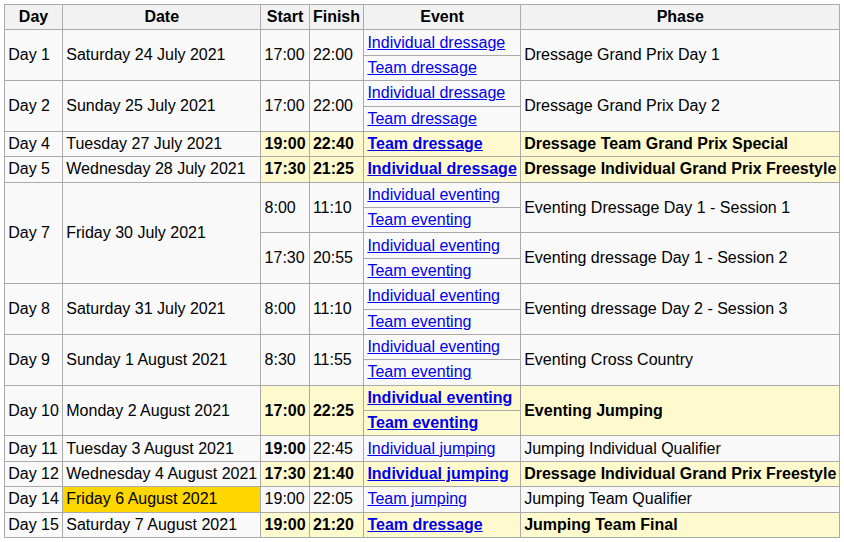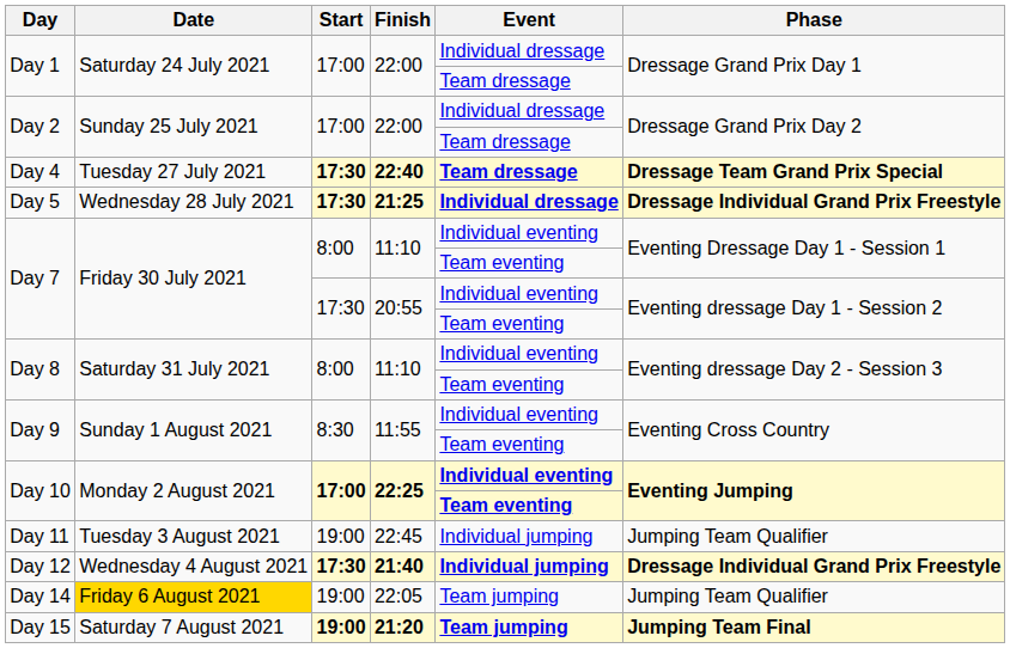Day 4 | Start: 19:00 -> 17:30
Day 11 | Start: bold -> normal
Day 11 | Phase: Jumping Individual Qualifier -> Jumping Team Qualifier
Day 15 | Event: Team dressage -> Team jumping
